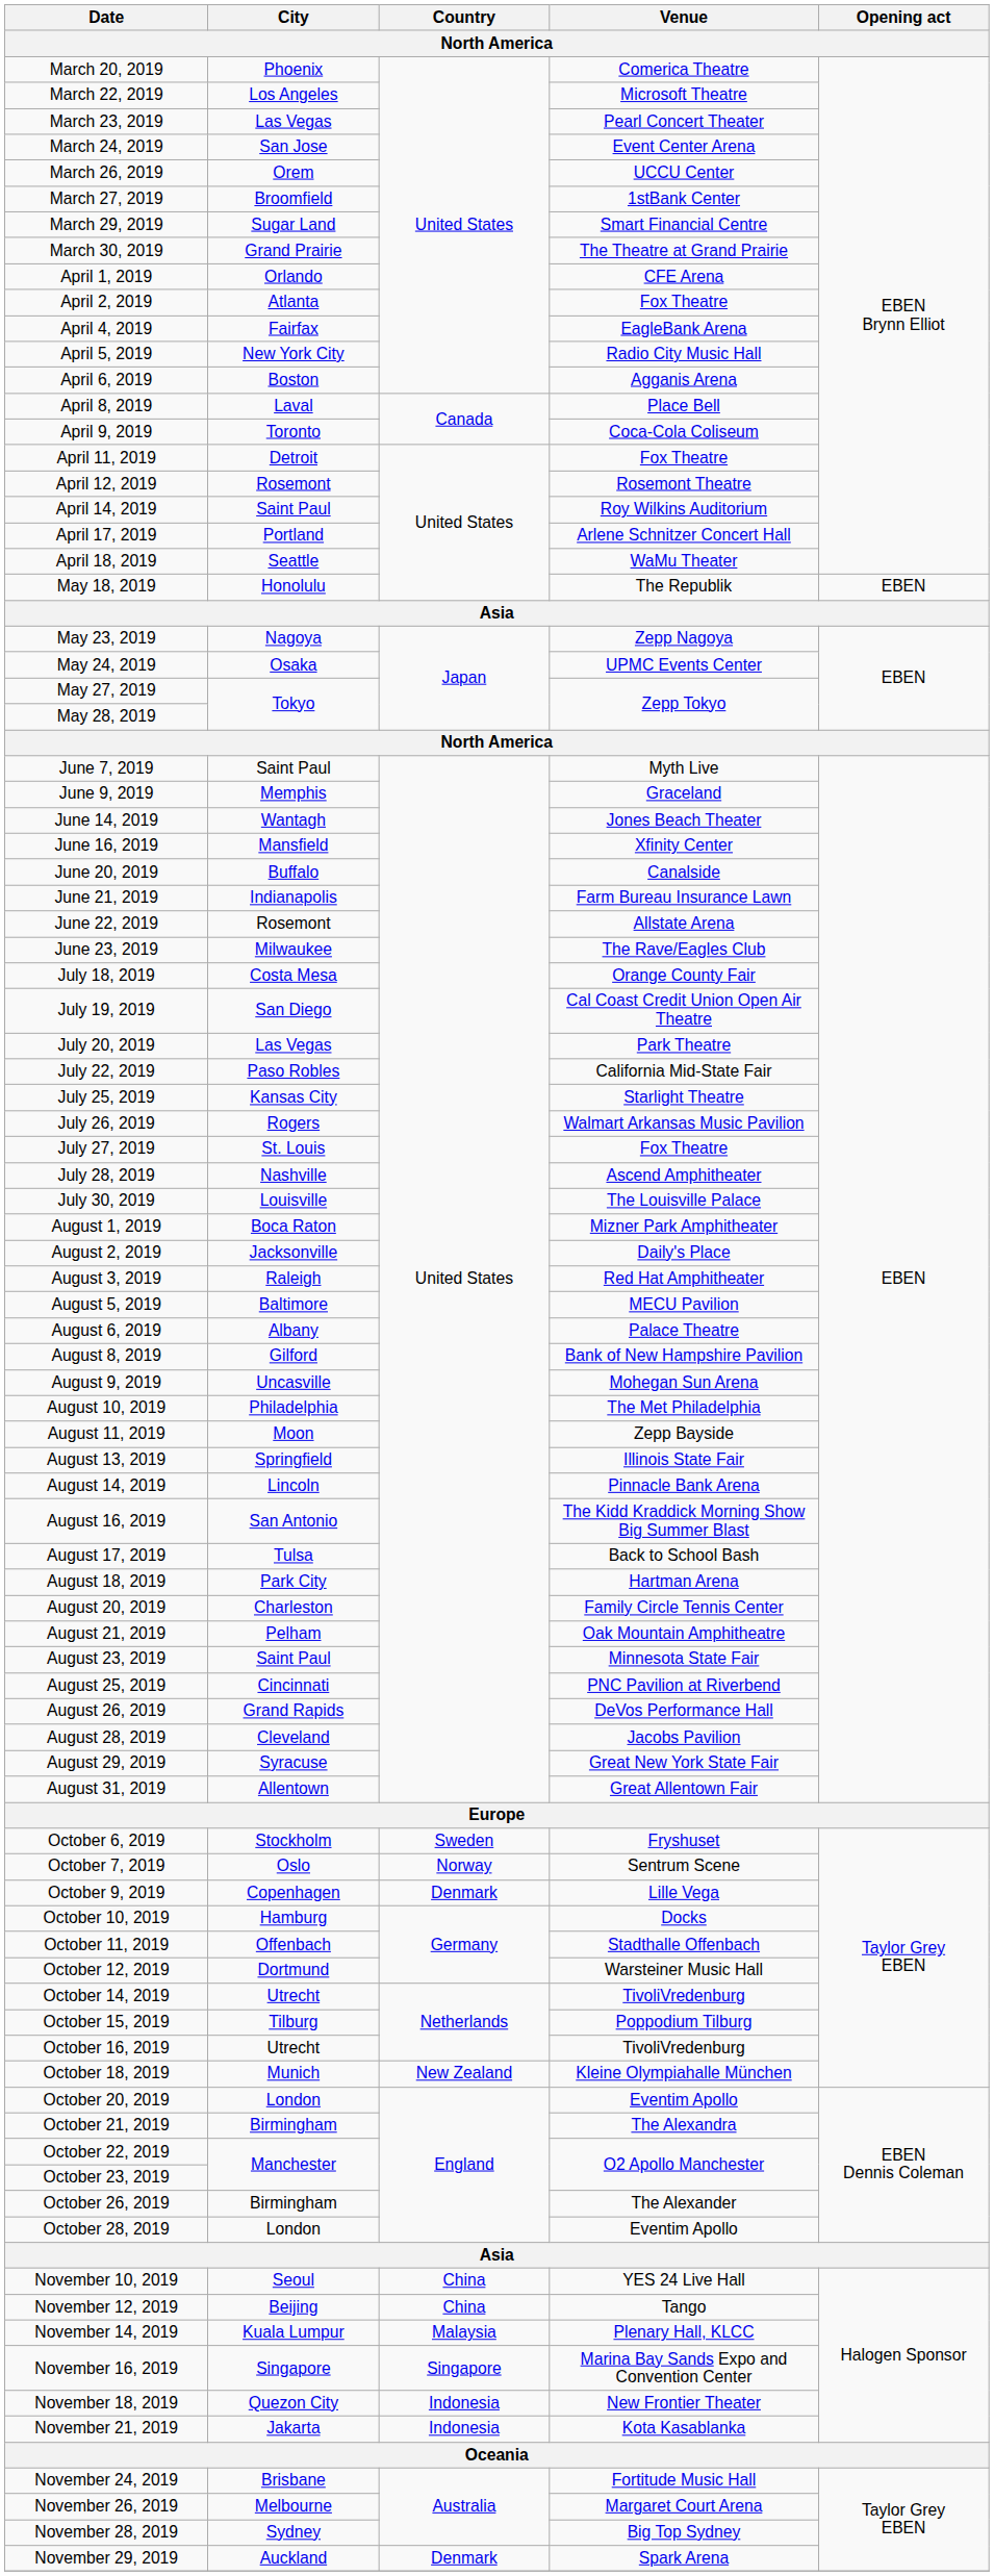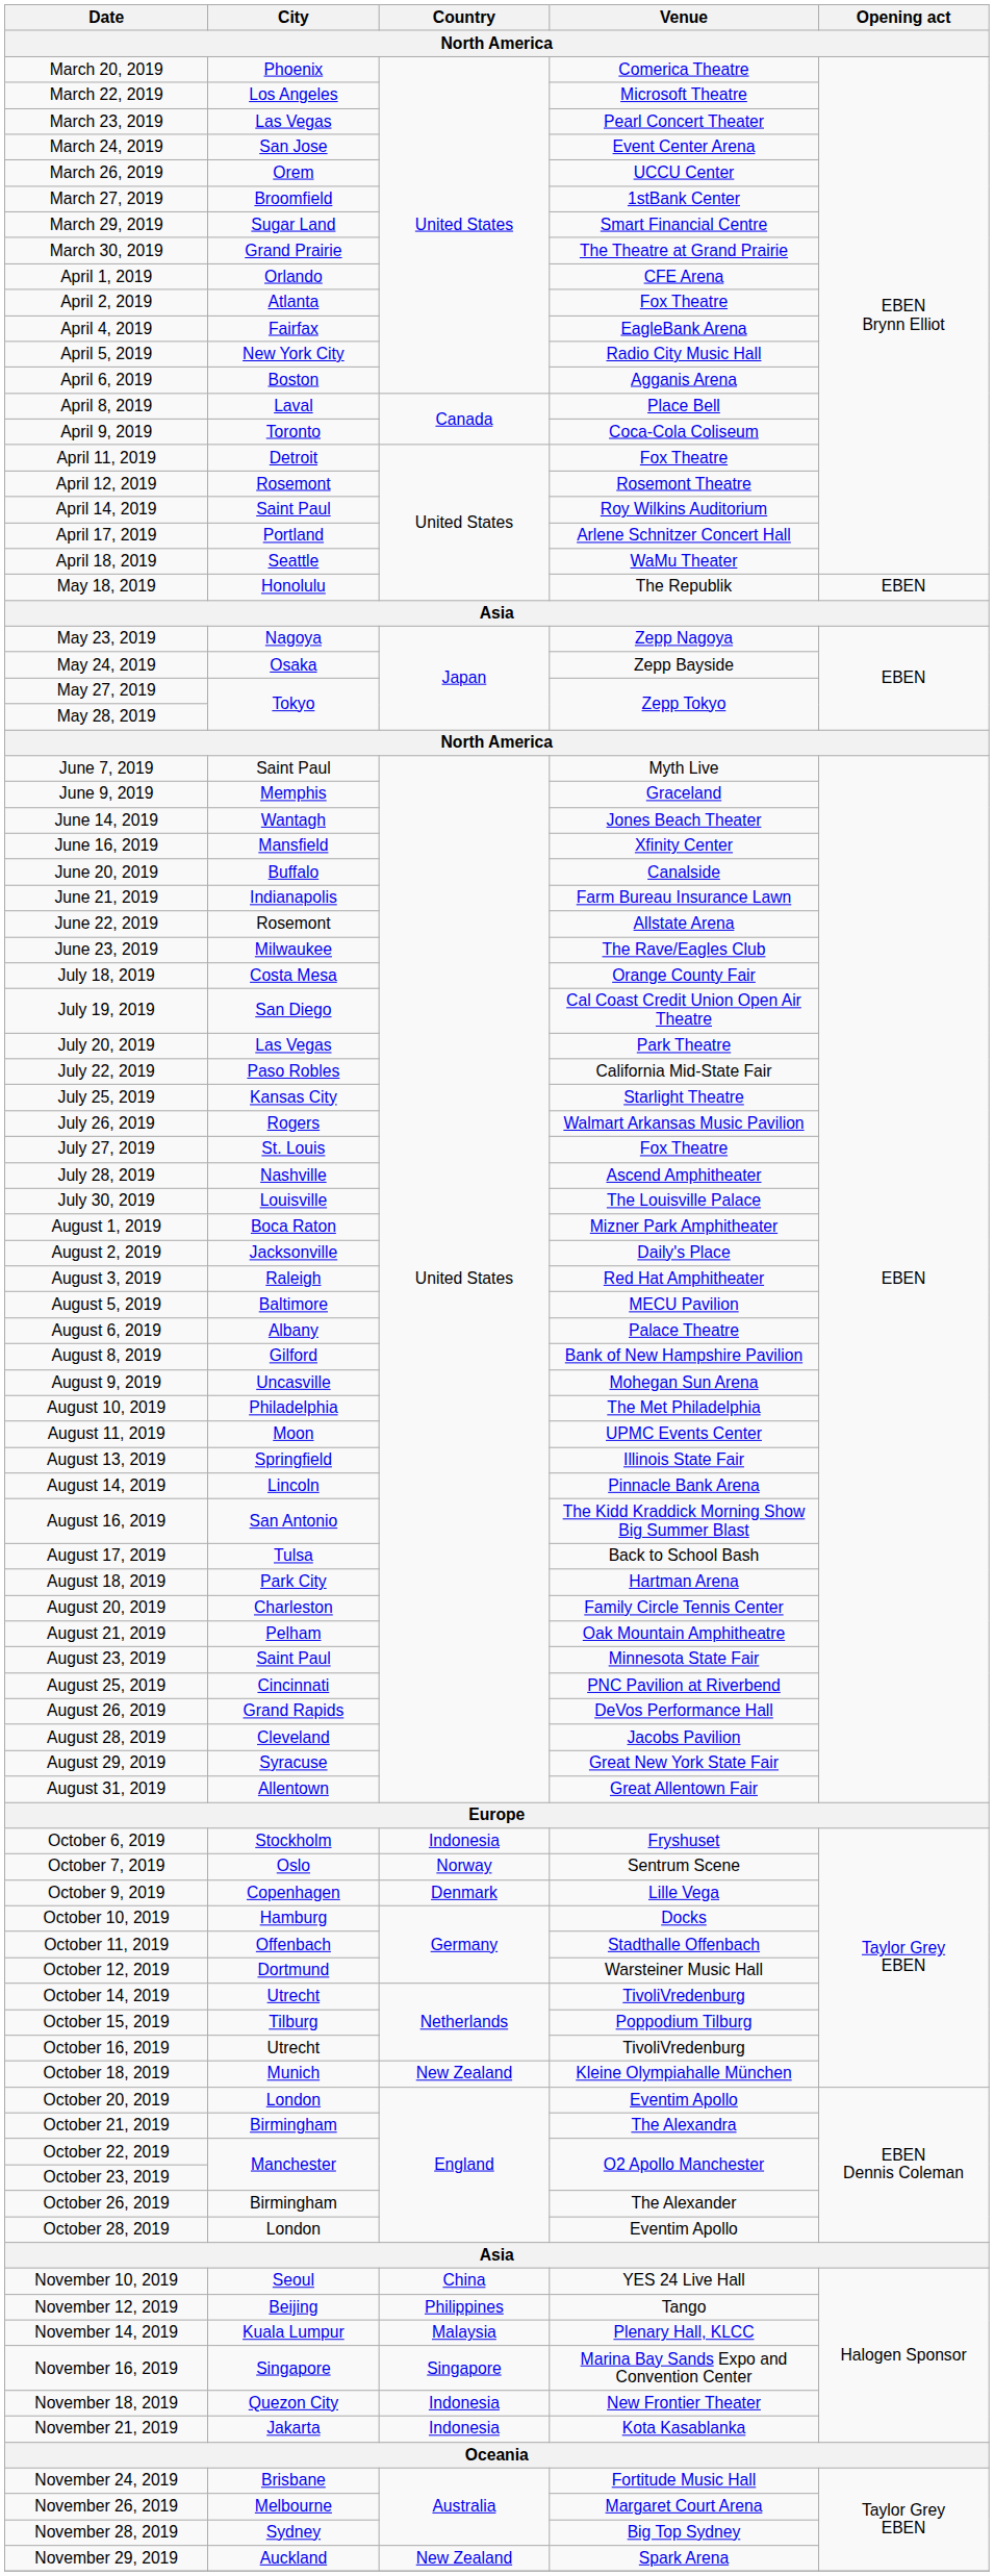May 24, 2019 | Venue / North America: UPMC Events Center -> Zepp Bayside
August 11, 2019 | Venue / North America: Zepp Bayside -> UPMC Events Center
October 6, 2019 | Country / North America: Sweden -> Indonesia
November 12, 2019 | Country / North America: China -> Philippines
November 29, 2019 | Country / North America: Denmark -> New Zealand
